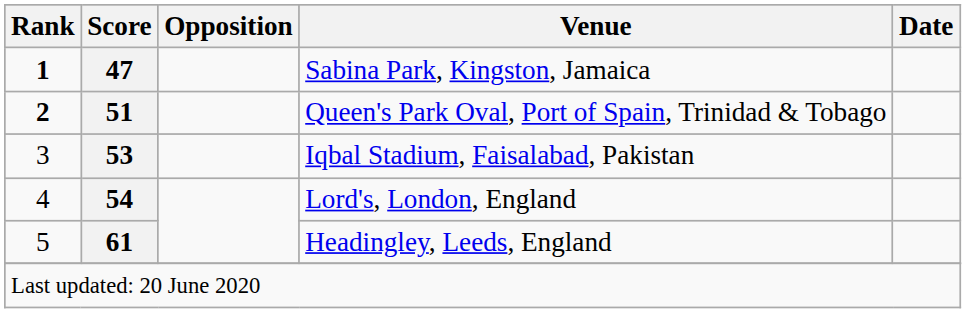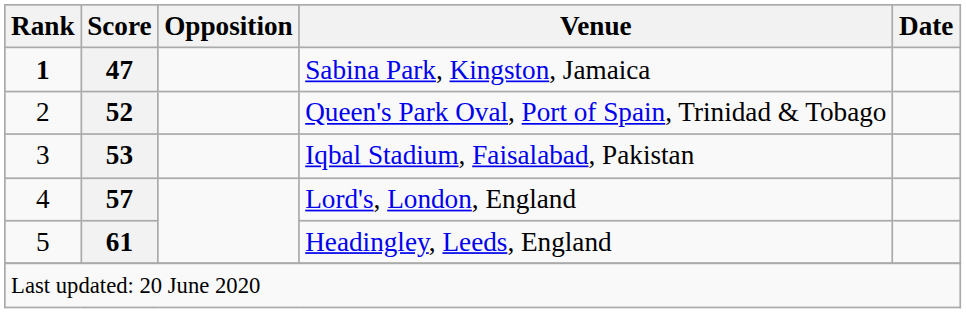Queen's Park Oval, Port of Spain, Trinidad & Tobago | Rank: bold -> normal
Queen's Park Oval, Port of Spain, Trinidad & Tobago | Score: 51 -> 52
Lord's, London, England | Score: 54 -> 57
